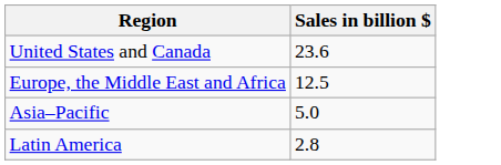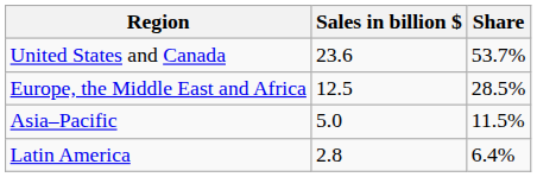+ column: Share | 53.7% | 28.5% | 11.5% | 6.4%
